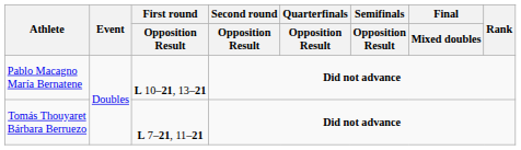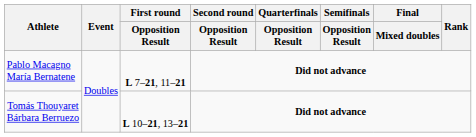Pablo Macagno María Bernatene | First round / Opposition Result: L 10–21, 13–21 -> L 7–21, 11–21
Tomás Thouyaret Bárbara Berruezo | First round / Opposition Result: L 7–21, 11–21 -> L 10–21, 13–21
